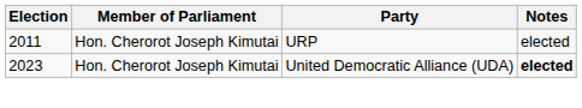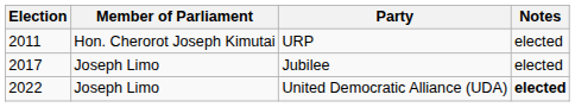+ row: 2017 | Joseph Limo | Jubilee | elected
United Democratic Alliance (UDA) | Election: 2023 -> 2022
United Democratic Alliance (UDA) | Member of Parliament: Hon. Cherorot Joseph Kimutai -> Joseph Limo
